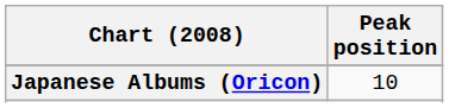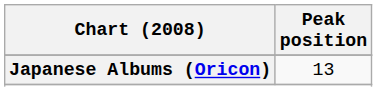Japanese Albums (Oricon) | Peak position: 10 -> 13
